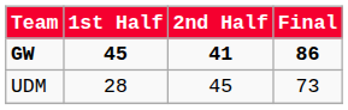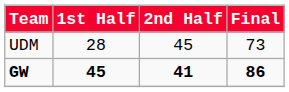rows swapped: UDM <-> GW
